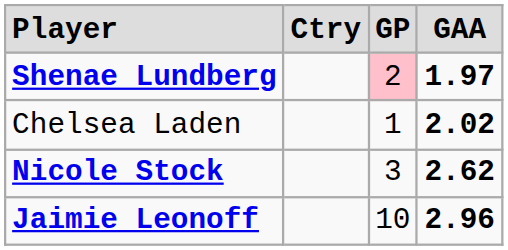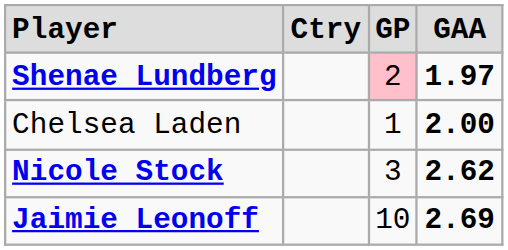Chelsea Laden | column 4: 2.02 -> 2.00
Jaimie Leonoff | column 4: 2.96 -> 2.69
